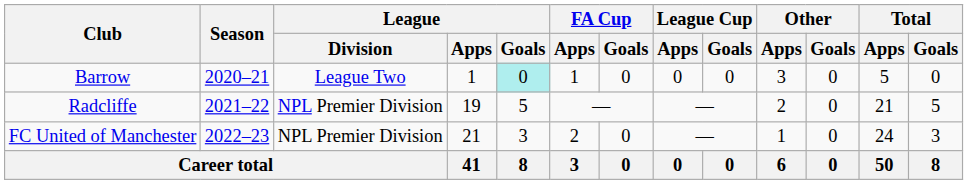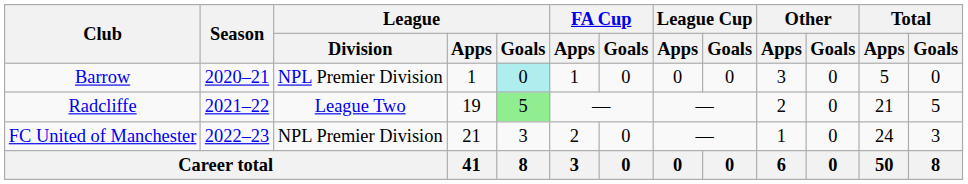Barrow | League / Division: League Two -> NPL Premier Division
Radcliffe | League / Division: NPL Premier Division -> League Two
Radcliffe | League / Goals: no background -> lightgreen background
